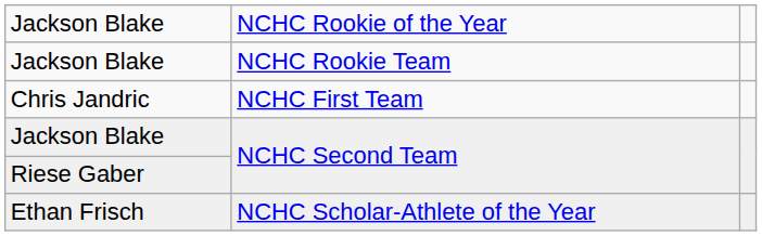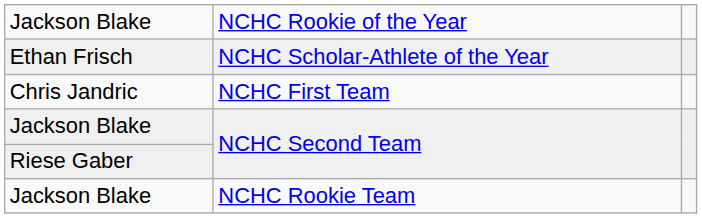rows swapped: Ethan Frisch <-> Jackson Blake / NCHC Rookie Team
